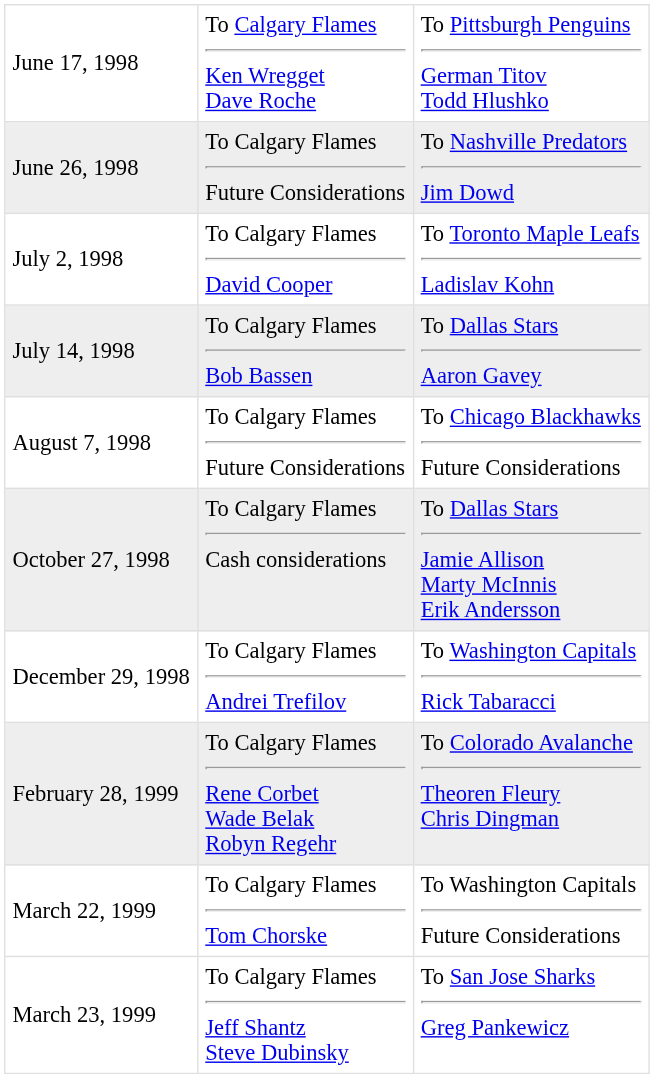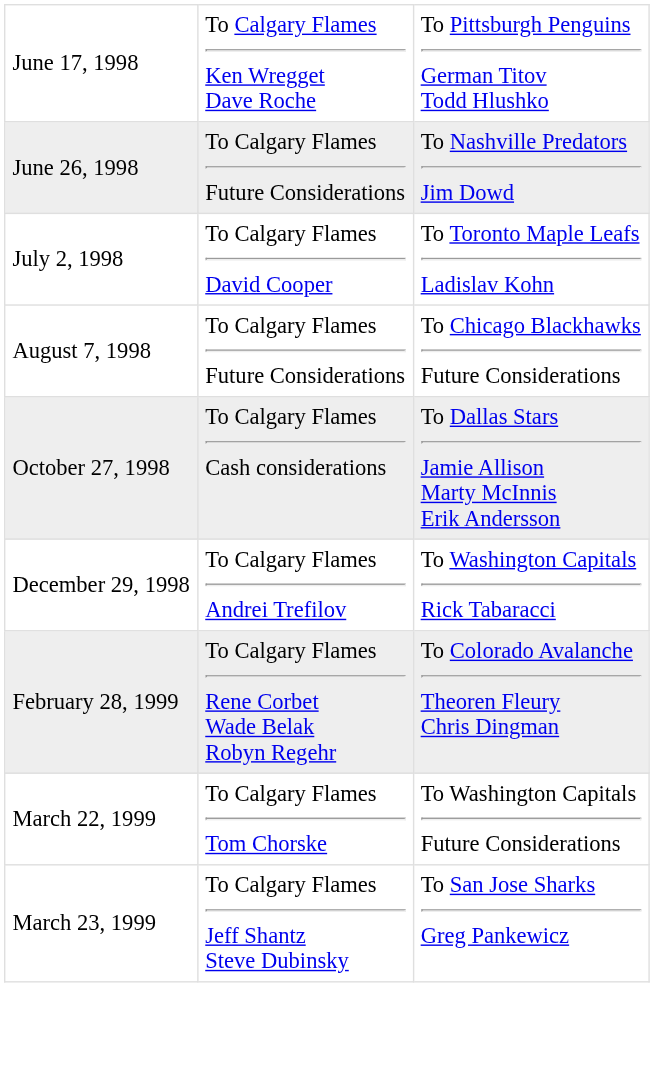- row: July 14, 1998 | To Calgary Flames Bob Bassen | To Dallas Stars Aaron Gavey
